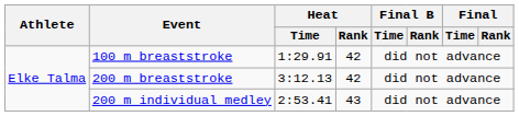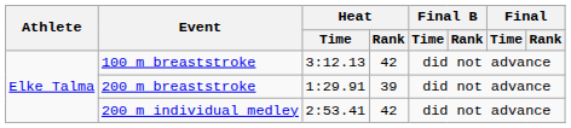100 m breaststroke | Heat / Time: 1:29.91 -> 3:12.13
200 m breaststroke | Heat / Time: 3:12.13 -> 1:29.91
200 m breaststroke | Heat / Rank: 42 -> 39
200 m individual medley | Heat / Rank: 43 -> 42
